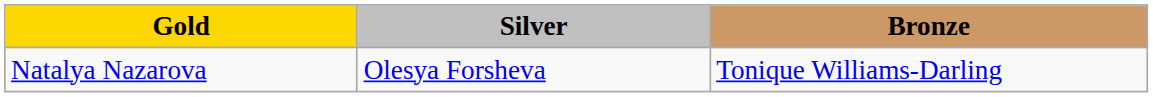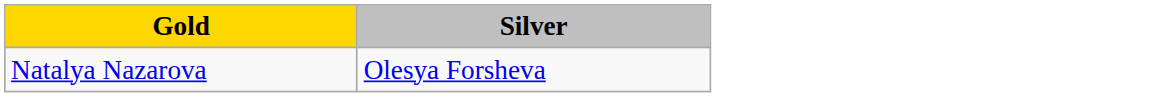- column: Bronze | Tonique Williams-Darling
